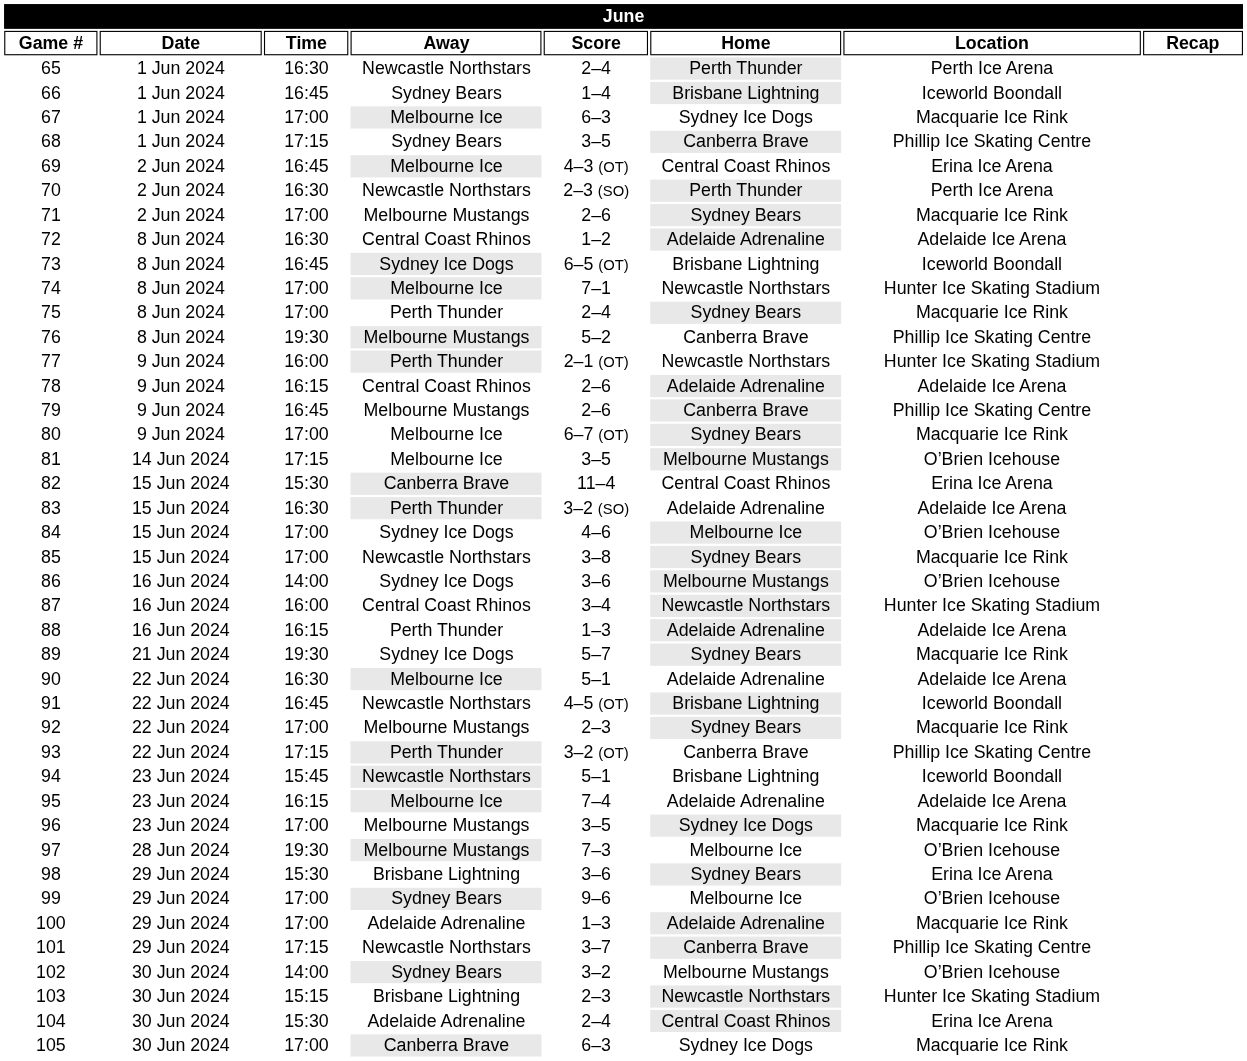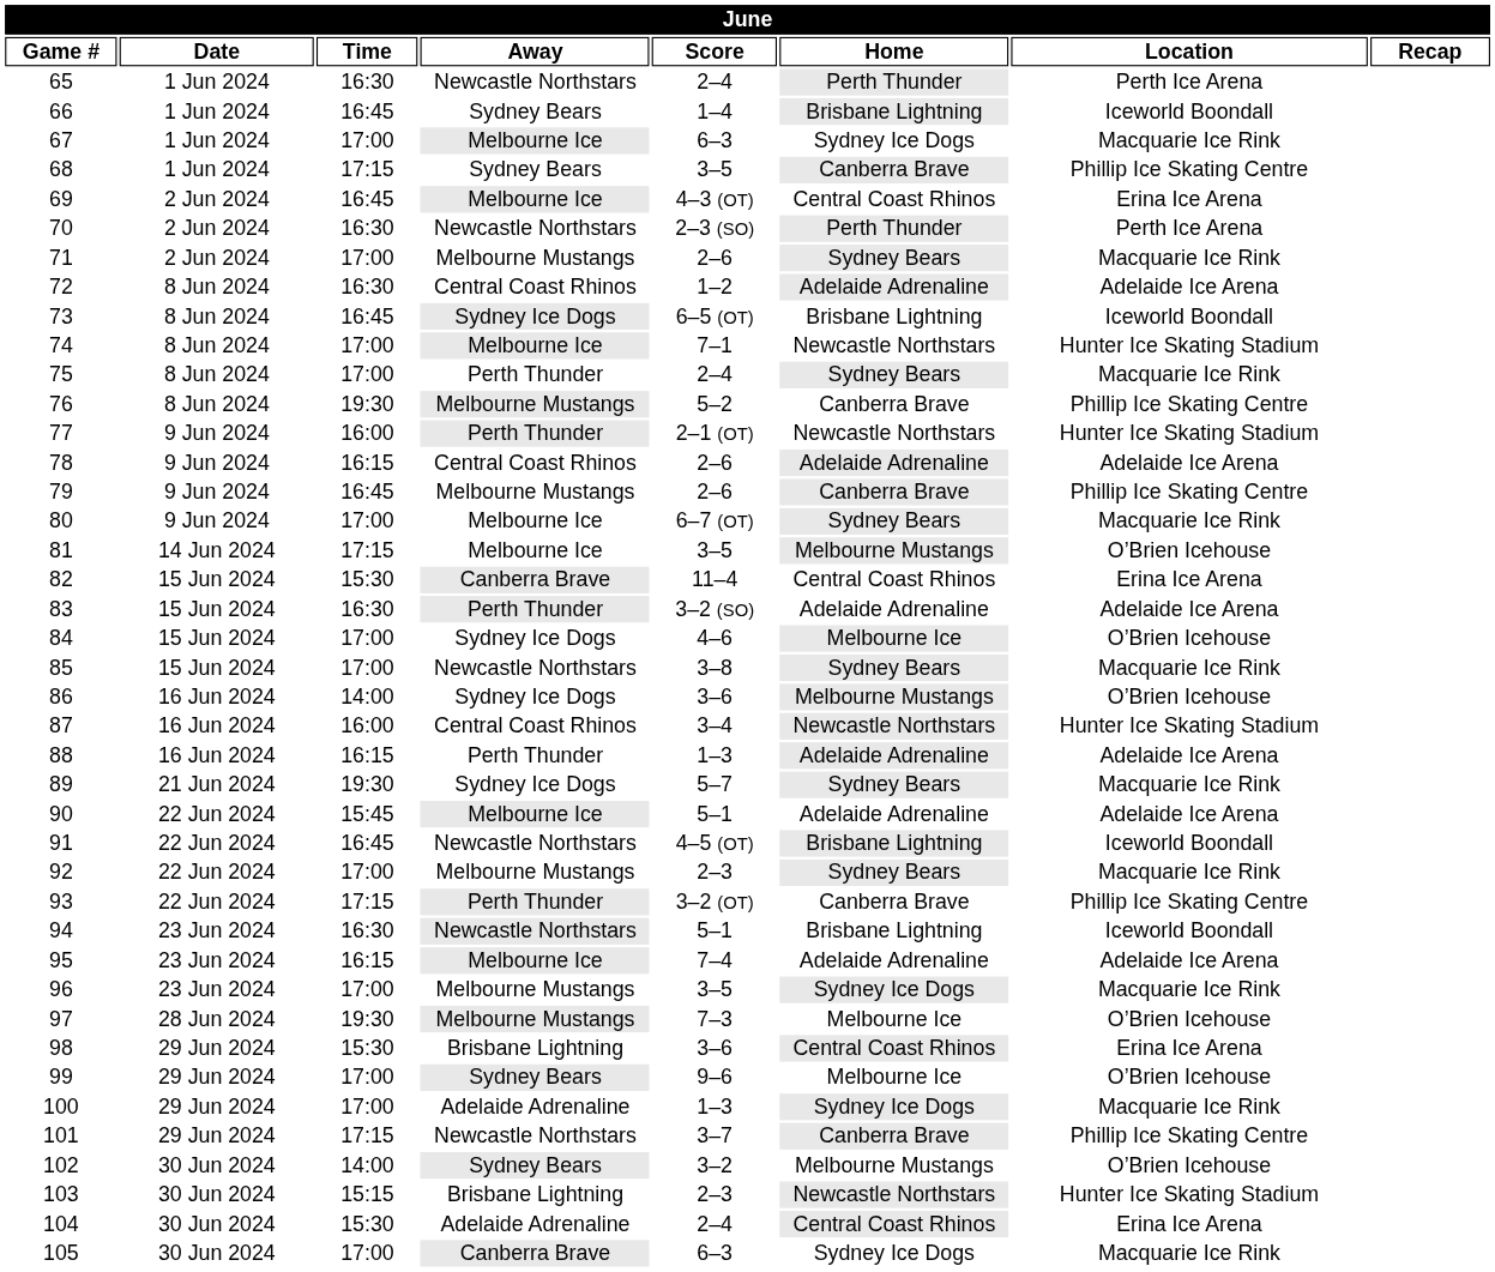90 | Time: 16:30 -> 15:45
94 | Time: 15:45 -> 16:30
98 | Home: Sydney Bears -> Central Coast Rhinos
100 | Home: Adelaide Adrenaline -> Sydney Ice Dogs
